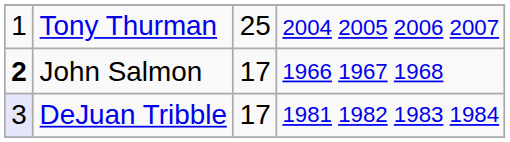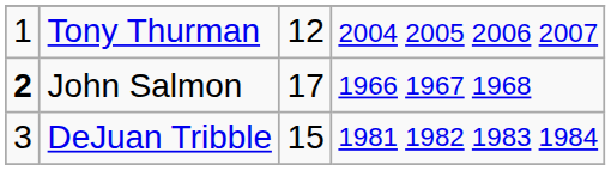Tony Thurman | column 3: 25 -> 12
DeJuan Tribble | column 1: lavender background -> no background
DeJuan Tribble | column 3: 17 -> 15
